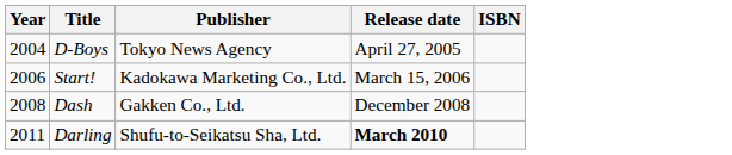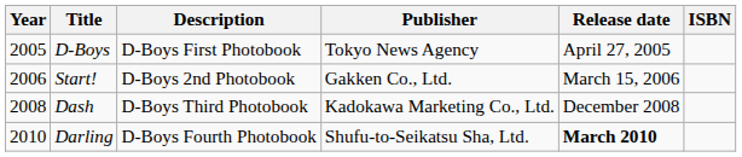+ column: Description | D-Boys First Photobook | D-Boys 2nd Photobook | D-Boys Third Photobook | D-Boys Fourth Photobook
D-Boys | Year: 2004 -> 2005
Start! | Publisher: Kadokawa Marketing Co., Ltd. -> Gakken Co., Ltd.
Dash | Publisher: Gakken Co., Ltd. -> Kadokawa Marketing Co., Ltd.
Darling | Year: 2011 -> 2010
